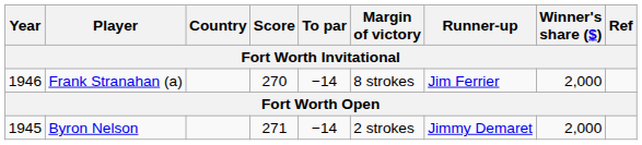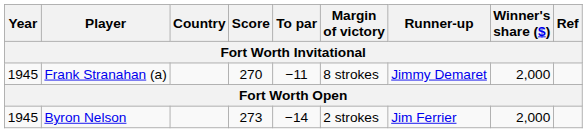Frank Stranahan (a) | Year: 1946 -> 1945
Frank Stranahan (a) | To par: −14 -> −11
Frank Stranahan (a) | Runner-up: Jim Ferrier -> Jimmy Demaret
Byron Nelson | Score: 271 -> 273
Byron Nelson | Runner-up: Jimmy Demaret -> Jim Ferrier
